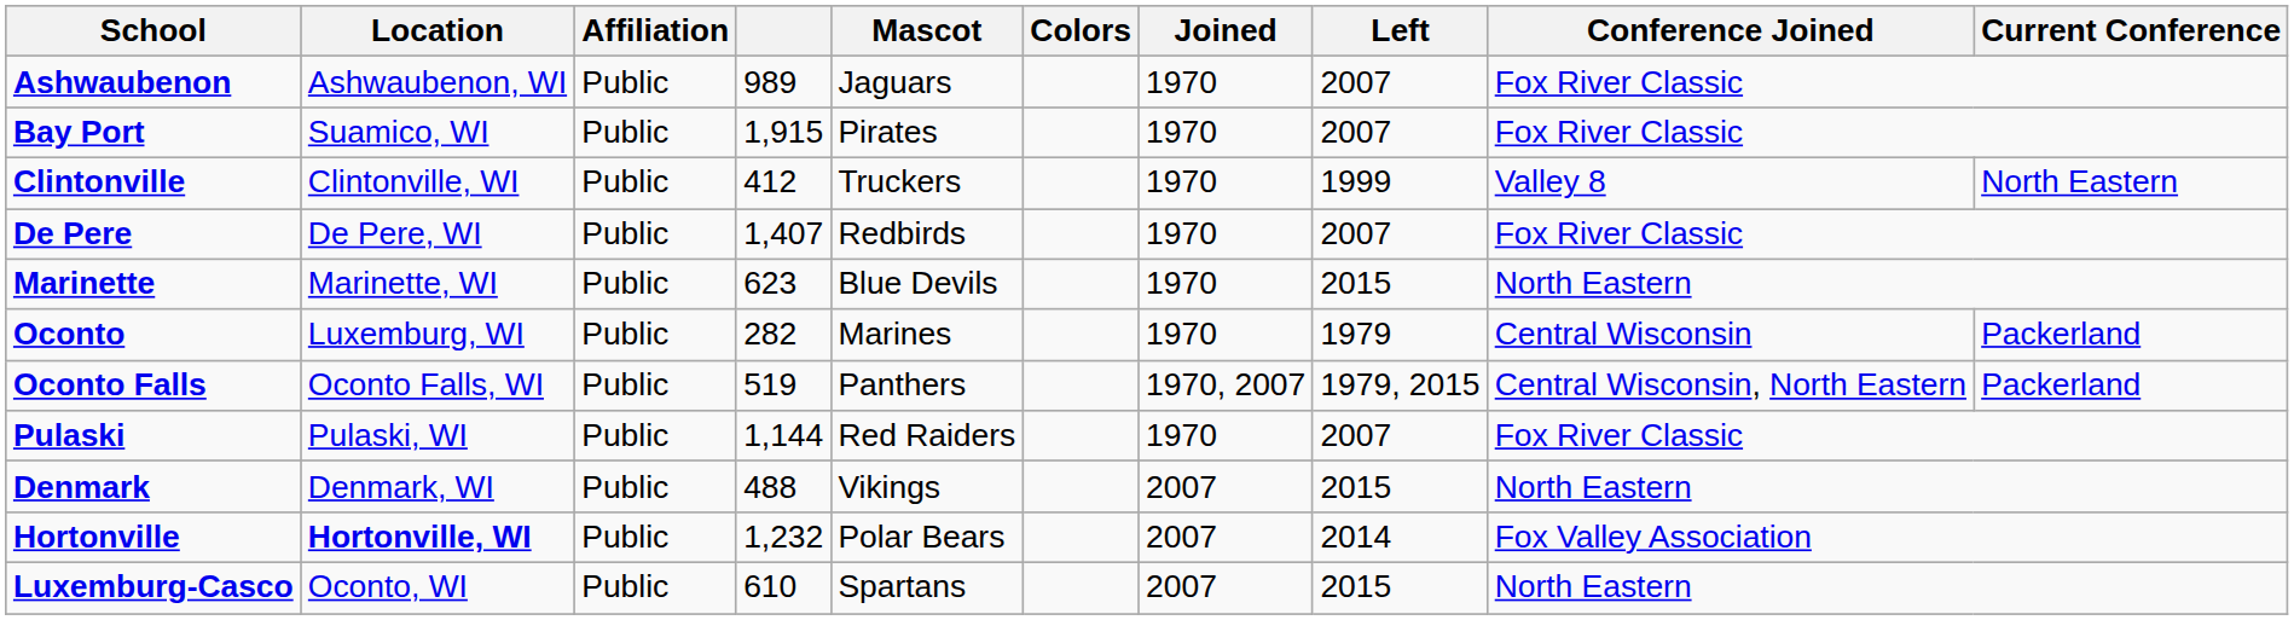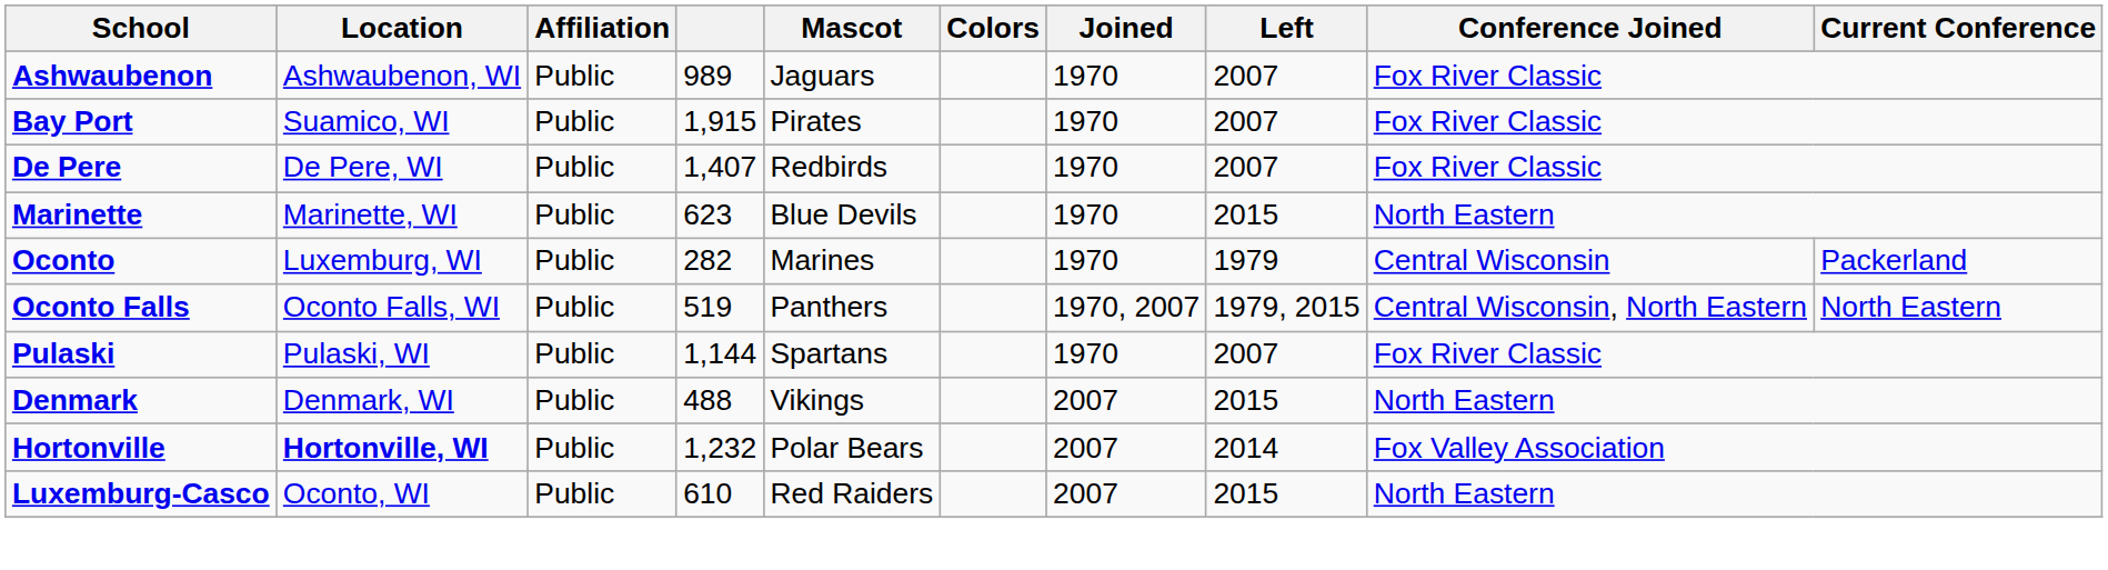- row: Clintonville | Clintonville, WI | Public | 412 | Truckers | 1970 | 1999 | Valley 8 | North Eastern
Oconto Falls | Current Conference: Packerland -> North Eastern
Pulaski | Mascot: Red Raiders -> Spartans
Luxemburg-Casco | Mascot: Spartans -> Red Raiders
